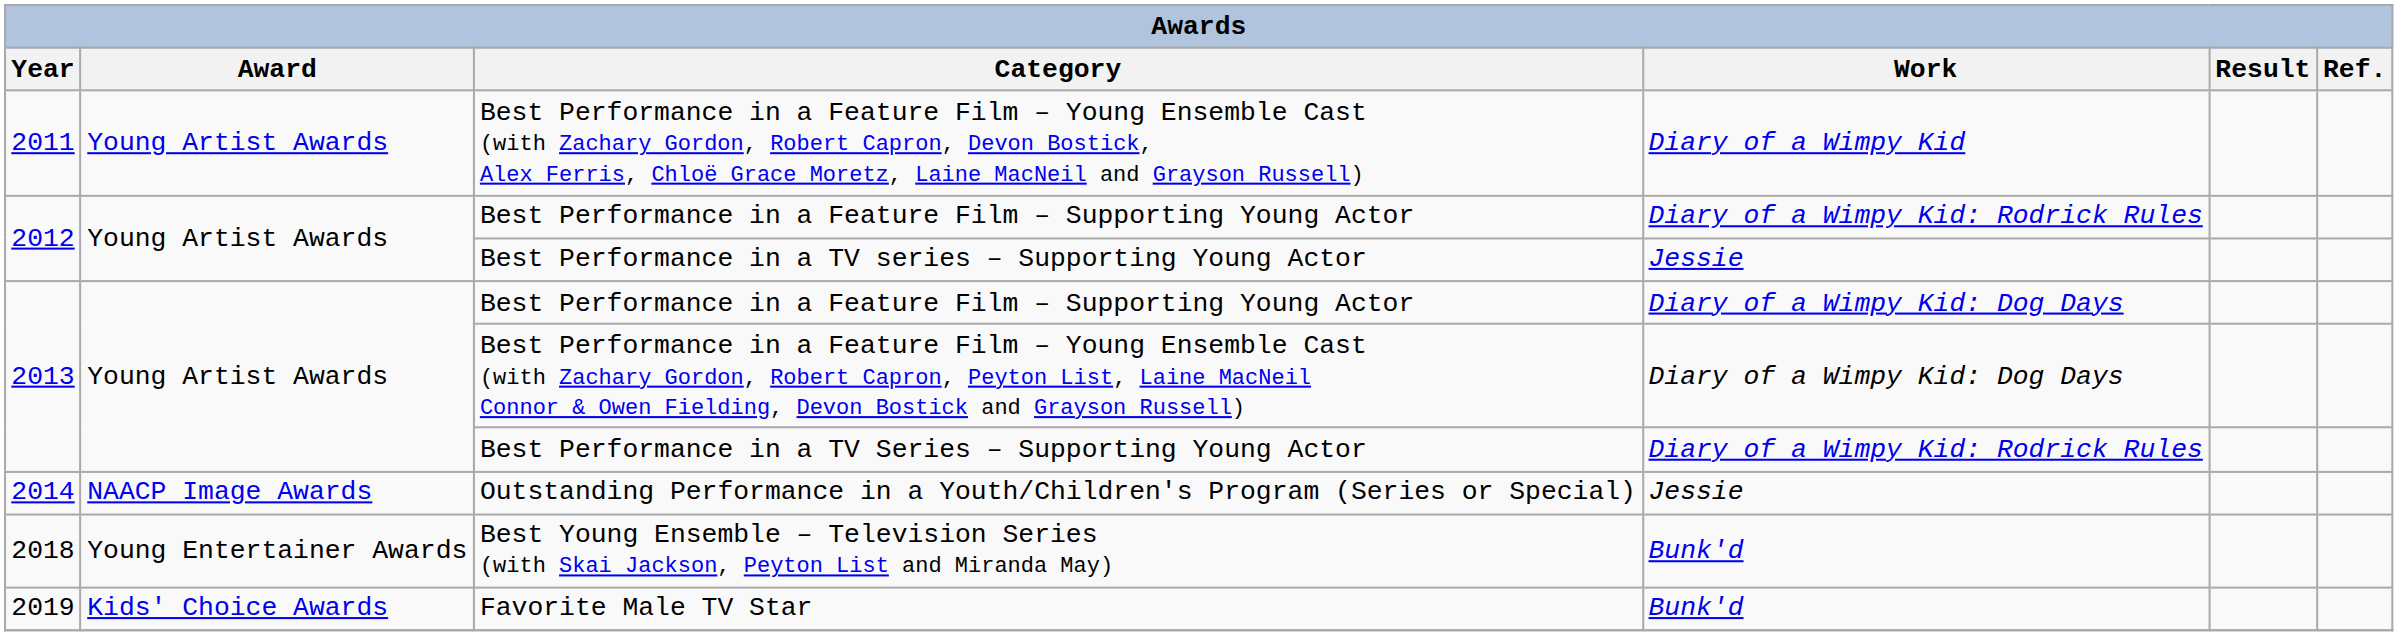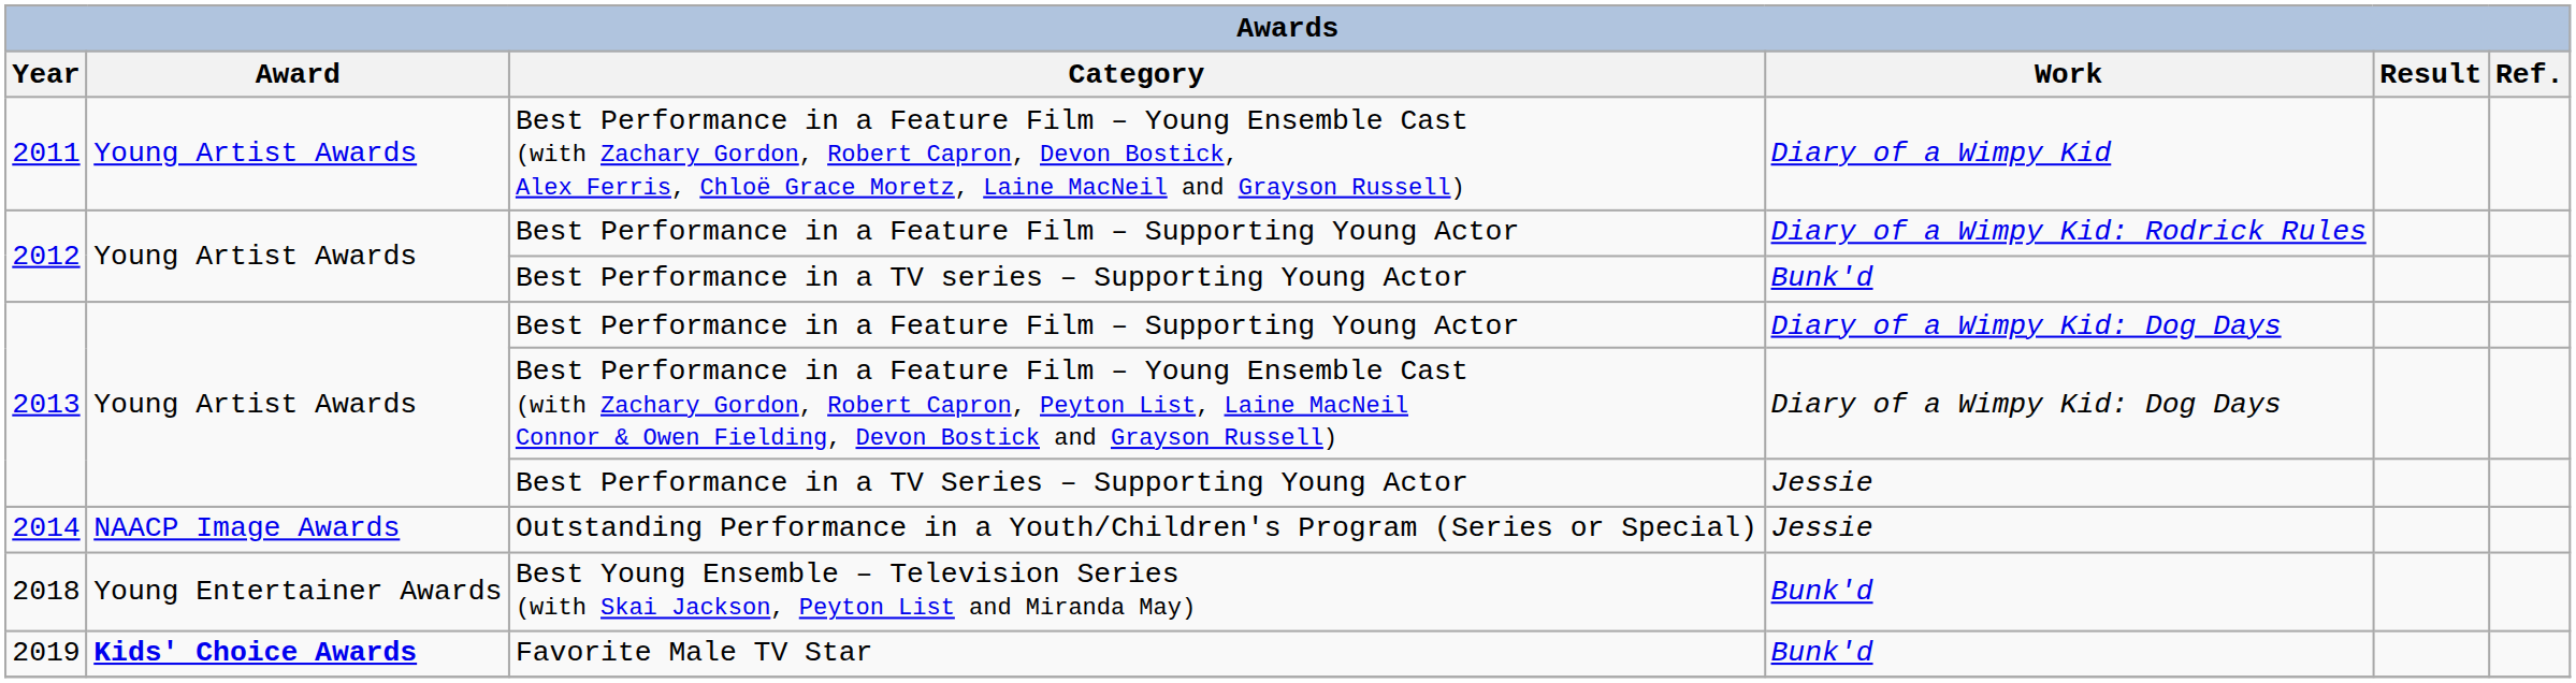Best Performance in a TV series – Supporting Young Actor | Work: Jessie -> Bunk'd
Best Performance in a TV Series – Supporting Young Actor | Work: Diary of a Wimpy Kid: Rodrick Rules -> Jessie
Favorite Male TV Star | Award: normal -> bold
